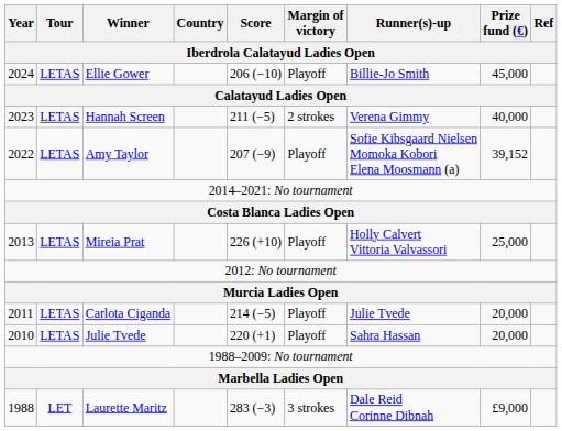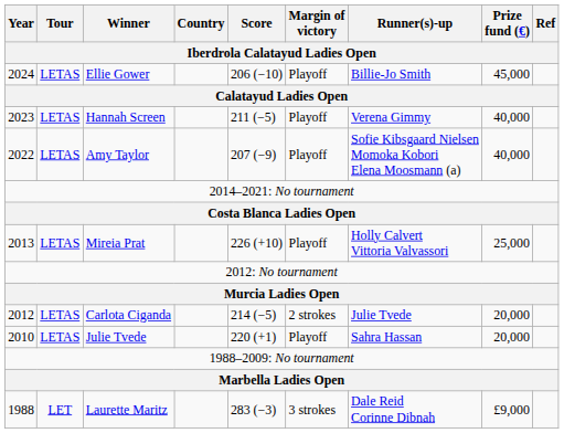Hannah Screen | Margin of victory: 2 strokes -> Playoff
Amy Taylor | Prize fund (€): 39,152 -> 40,000
Carlota Ciganda | Year: 2011 -> 2012
Carlota Ciganda | Margin of victory: Playoff -> 2 strokes
